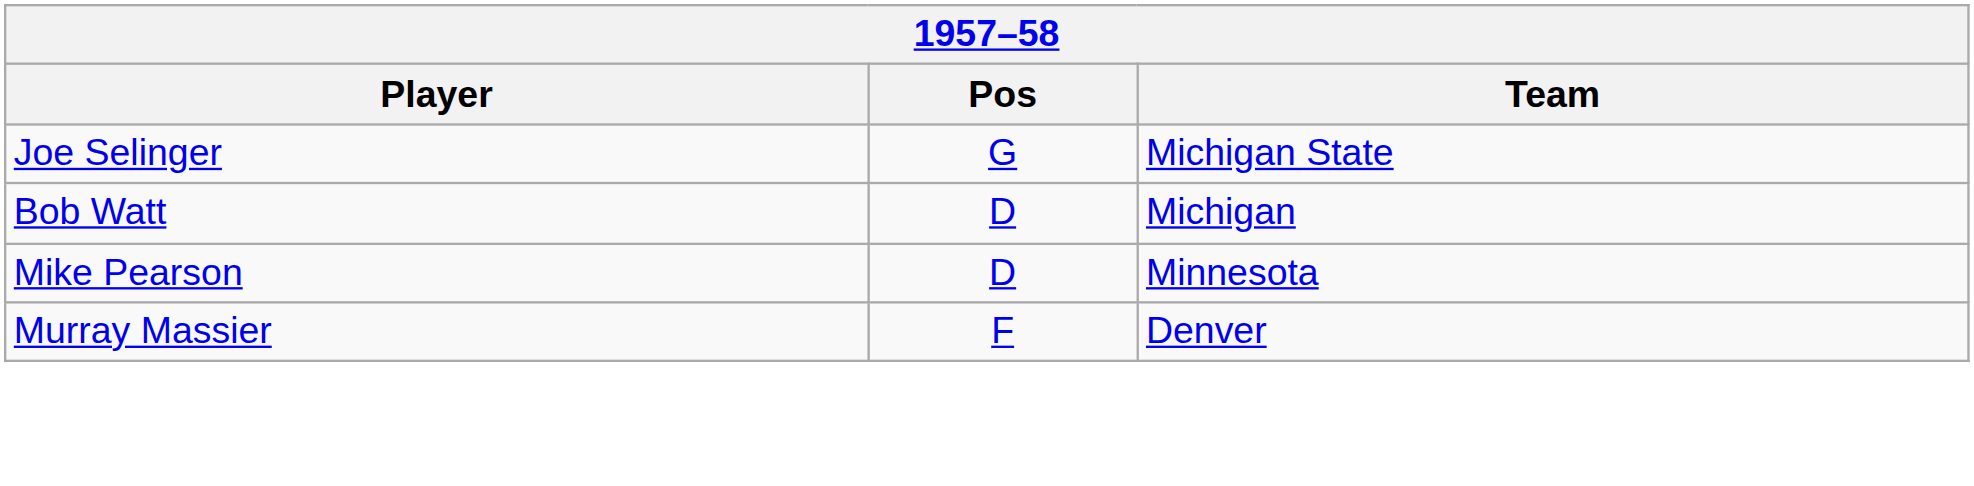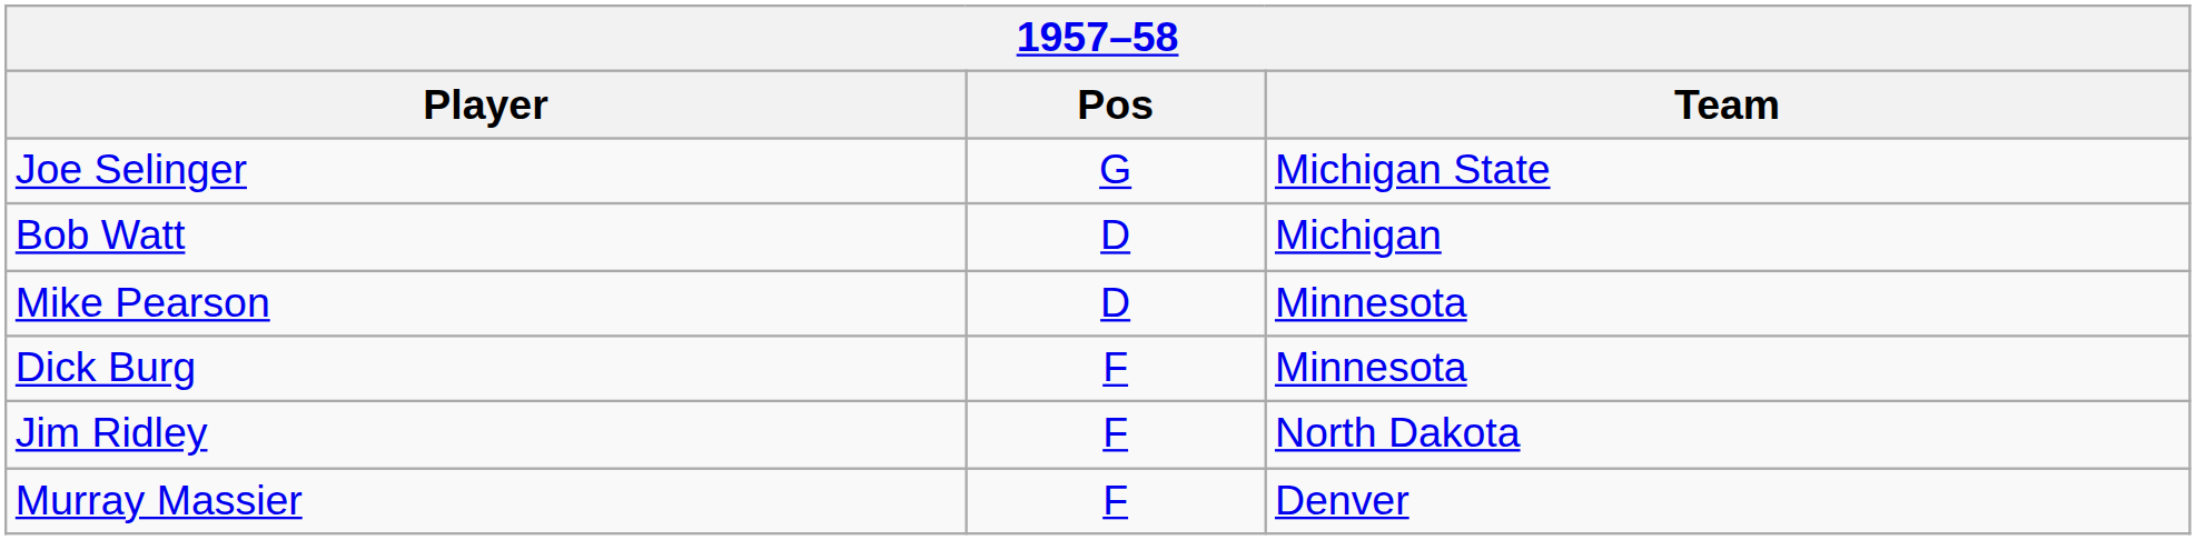+ row: Dick Burg | F | Minnesota
+ row: Jim Ridley | F | North Dakota
